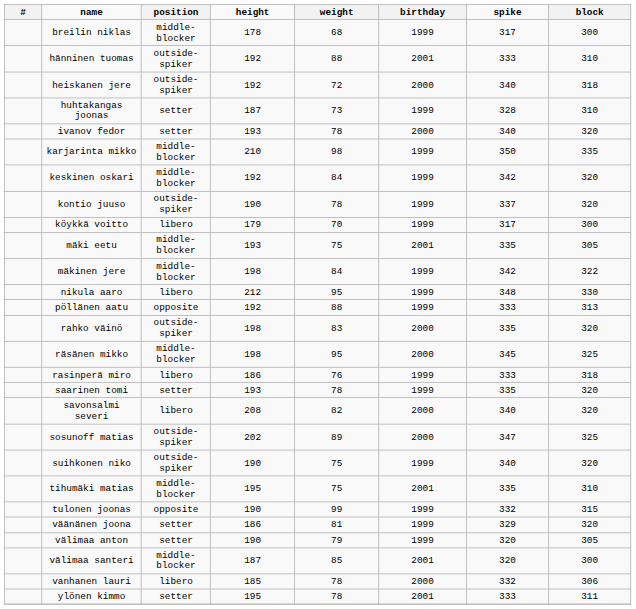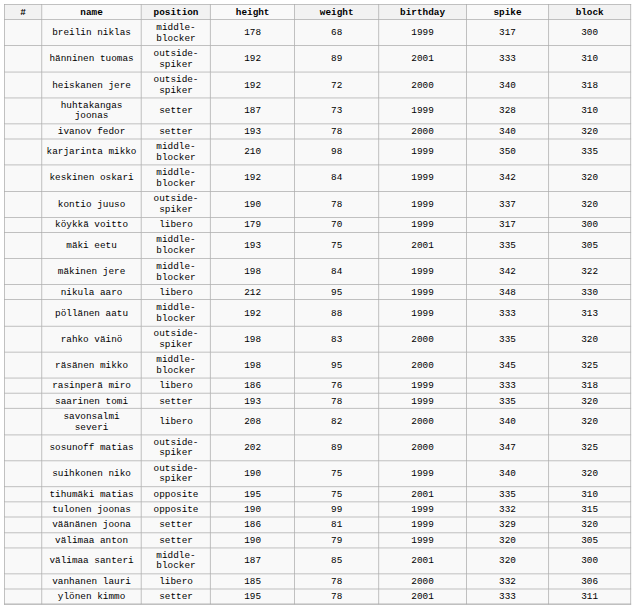hänninen tuomas | weight: 88 -> 89
pöllänen aatu | position: opposite -> middle-blocker
tihumäki matias | position: middle-blocker -> opposite
